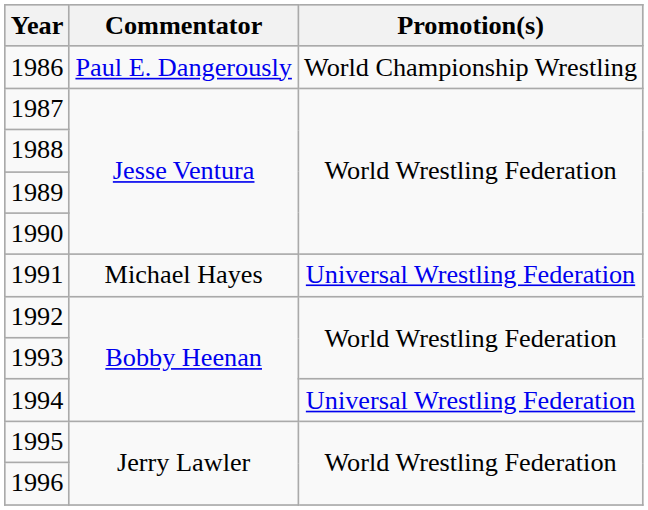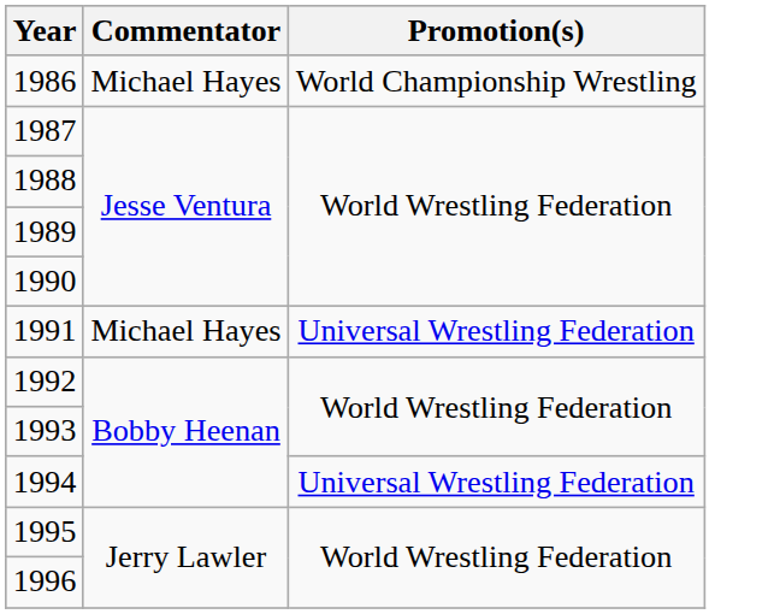1986 | Commentator: Paul E. Dangerously -> Michael Hayes
